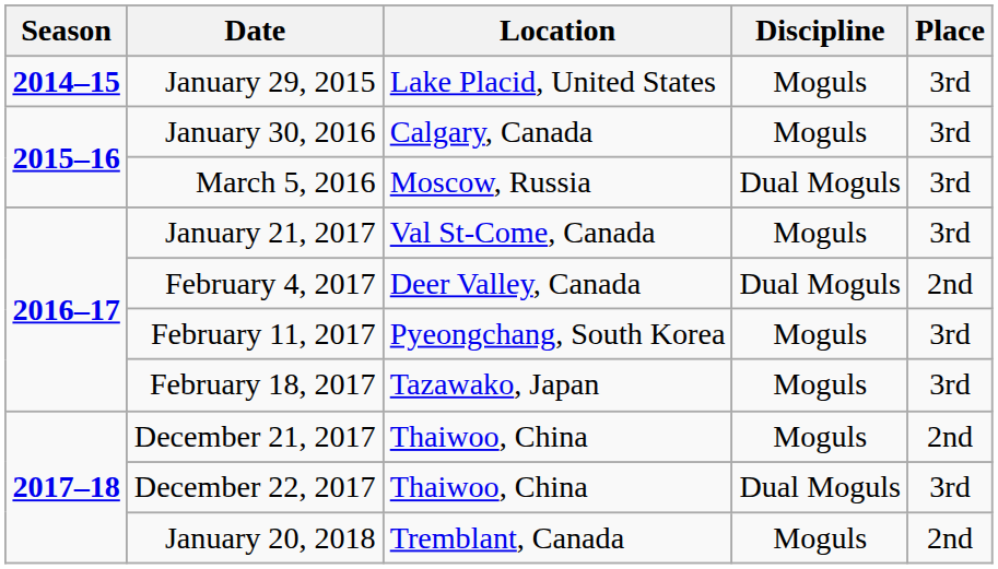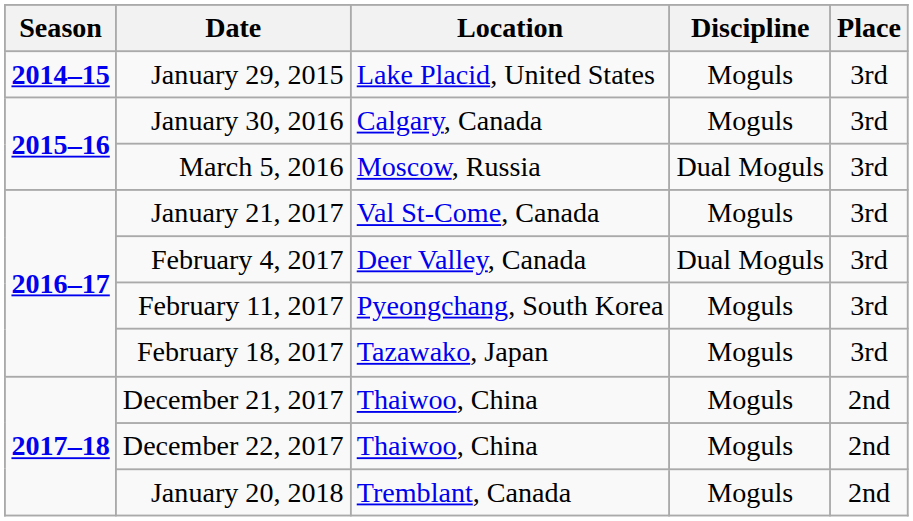February 4, 2017 | Place: 2nd -> 3rd
December 22, 2017 | Discipline: Dual Moguls -> Moguls
December 22, 2017 | Place: 3rd -> 2nd
